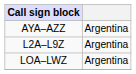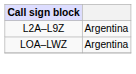- row: AYA–AZZ | Argentina
